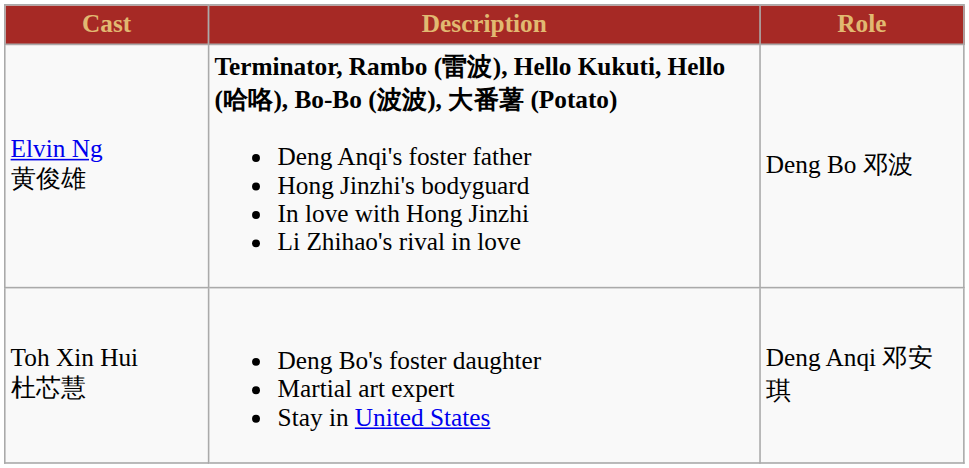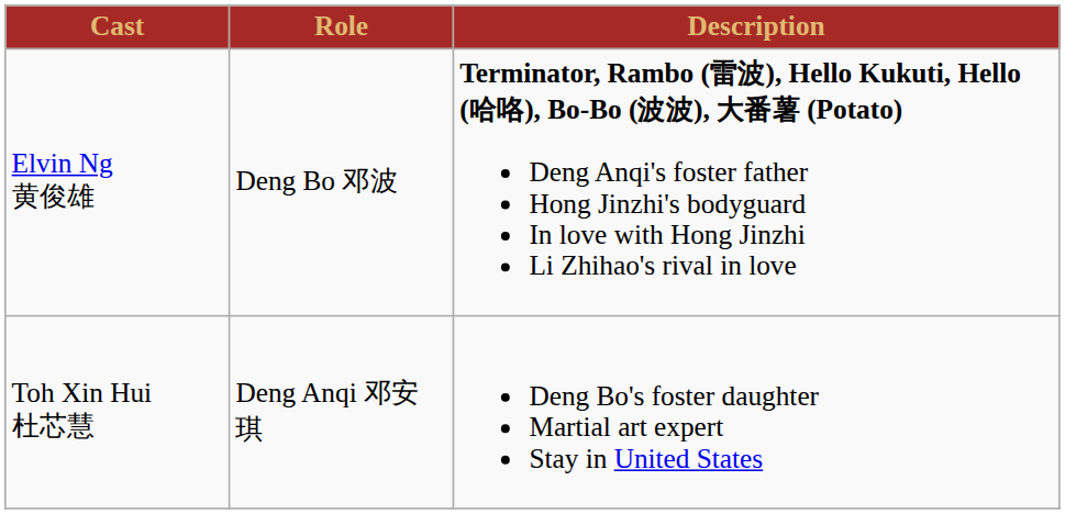columns swapped: Role <-> Description
